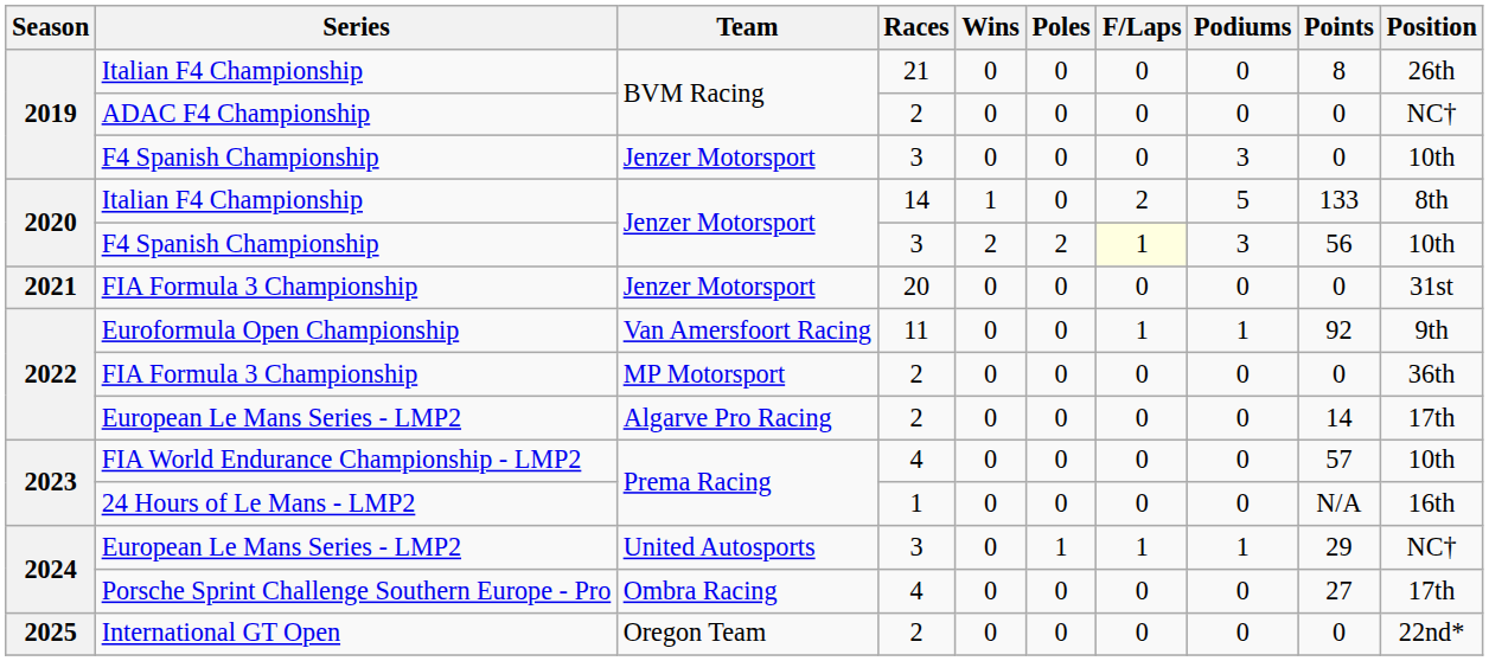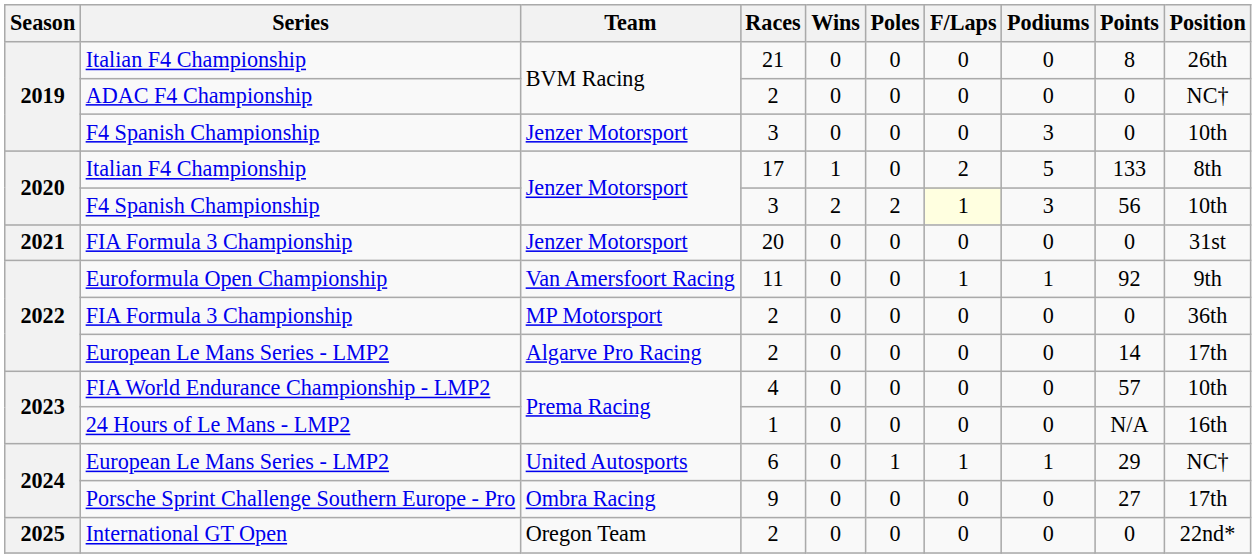2020 / Italian F4 Championship | Races: 14 -> 17
2024 / European Le Mans Series - LMP2 | Races: 3 -> 6
Porsche Sprint Challenge Southern Europe - Pro | Races: 4 -> 9
